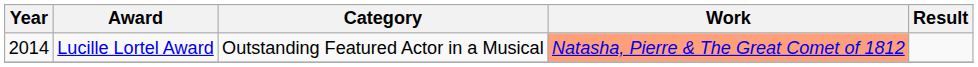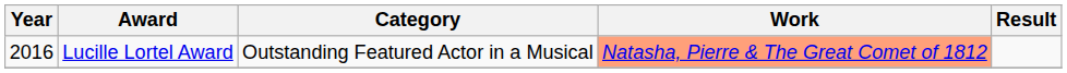Lucille Lortel Award | Year: 2014 -> 2016
